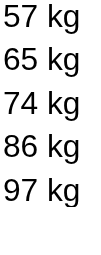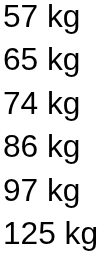+ row: 125 kg
